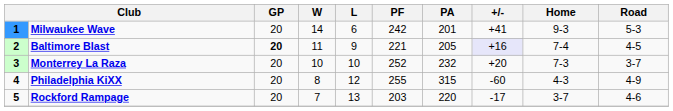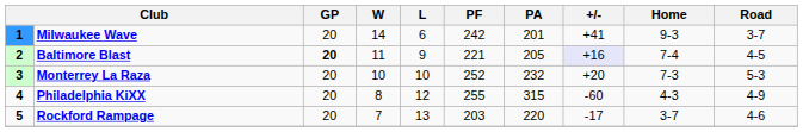Milwaukee Wave | Road: 5-3 -> 3-7
Monterrey La Raza | Road: 3-7 -> 5-3
